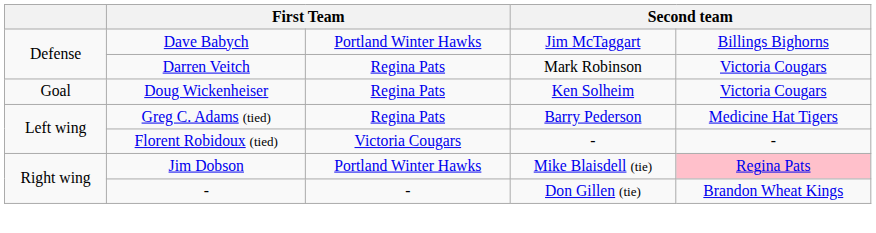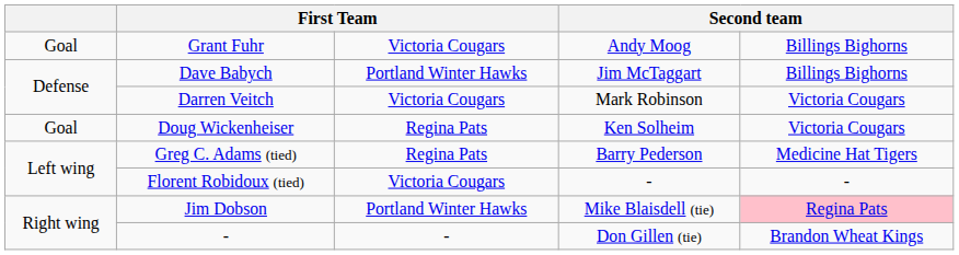+ row: Goal | Grant Fuhr | Victoria Cougars | Andy Moog | Billings Bighorns
Darren Veitch | column 3: Regina Pats -> Victoria Cougars
